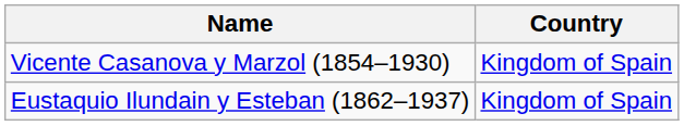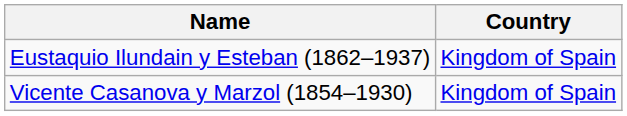rows swapped: Eustaquio Ilundain y Esteban (1862–1937) <-> Vicente Casanova y Marzol (1854–1930)
